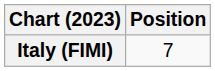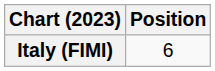Italy (FIMI) | Position: 7 -> 6
